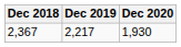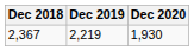2,367 | Dec 2019: 2,217 -> 2,219
